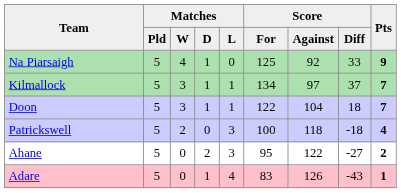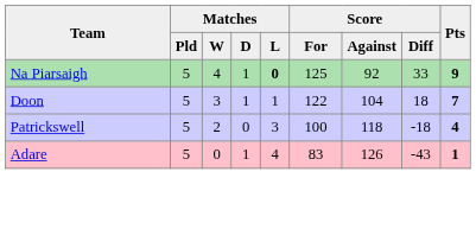Na Piarsaigh | Matches / L: normal -> bold
- row: Kilmallock | 5 | 3 | 1 | 1 | 134 | 97 | 37 | 7
- row: Ahane | 5 | 0 | 2 | 3 | 95 | 122 | -27 | 2
